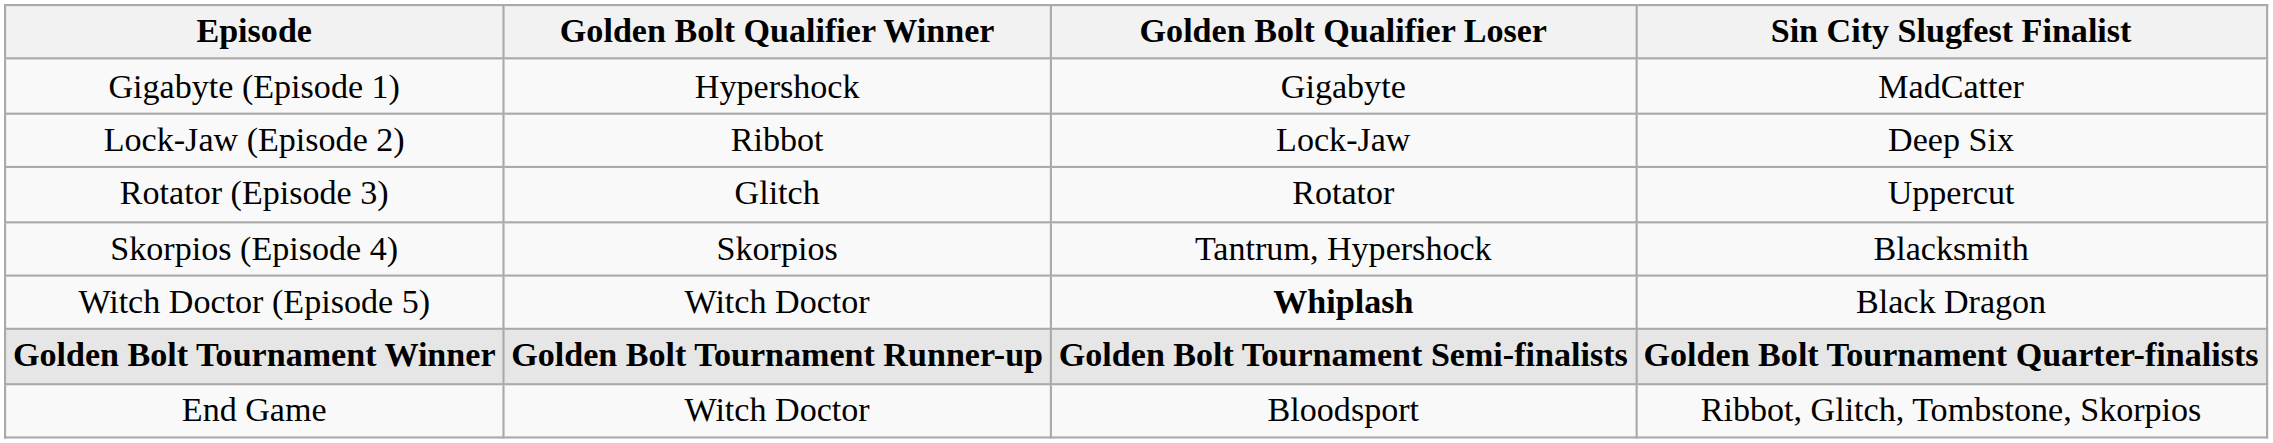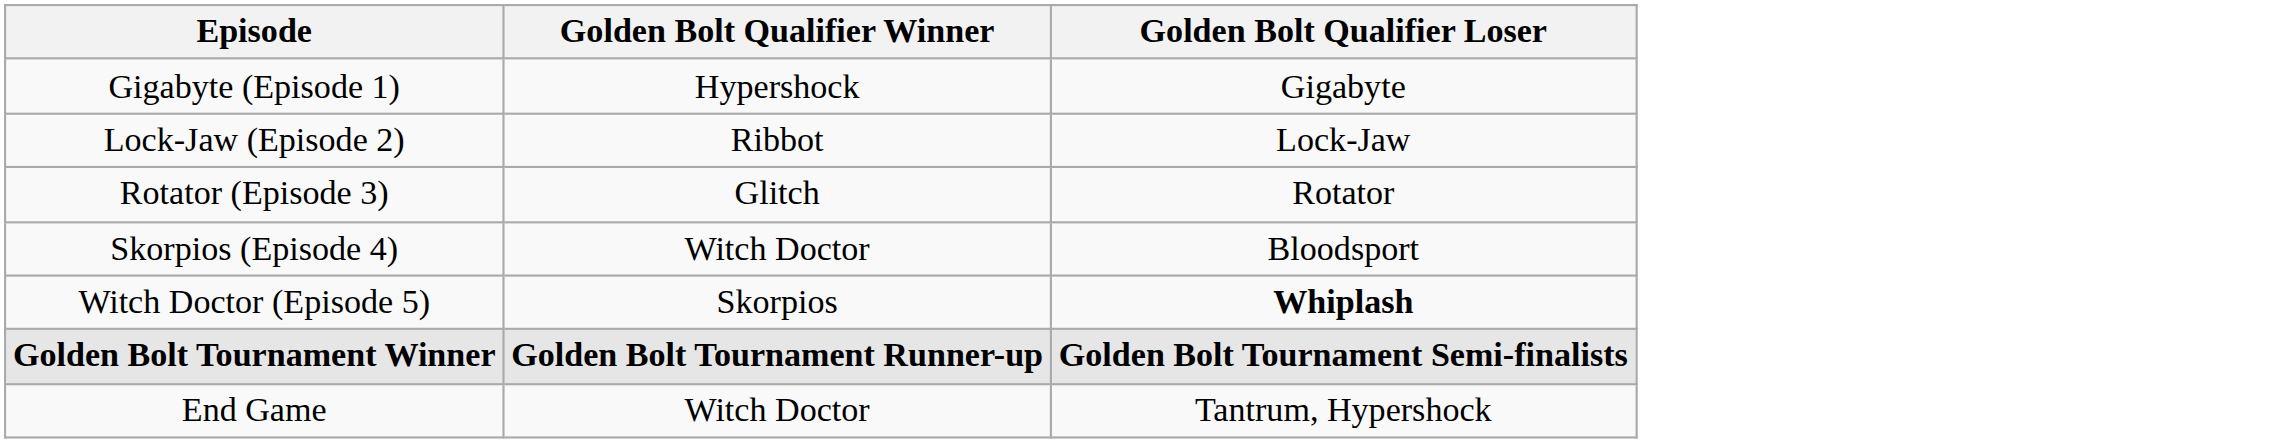- column: Sin City Slugfest Finalist | MadCatter | Deep Six | Uppercut | Blacksmith | Black Dragon | Golden Bolt Tournament Quarter-finalists | Ribbot, Glitch, Tombstone, Skorpios
Skorpios (Episode 4) | Golden Bolt Qualifier Winner: Skorpios -> Witch Doctor
Skorpios (Episode 4) | Golden Bolt Qualifier Loser: Tantrum, Hypershock -> Bloodsport
Witch Doctor (Episode 5) | Golden Bolt Qualifier Winner: Witch Doctor -> Skorpios
End Game | Golden Bolt Qualifier Loser: Bloodsport -> Tantrum, Hypershock
